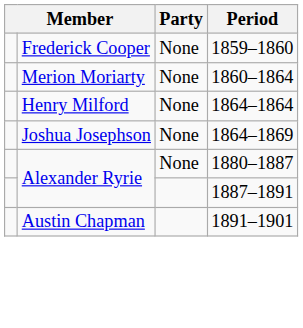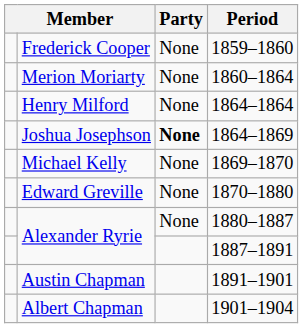Joshua Josephson | Party: normal -> bold
+ row: Michael Kelly | None | 1869–1870
+ row: Edward Greville | None | 1870–1880
+ row: Albert Chapman | 1901–1904
